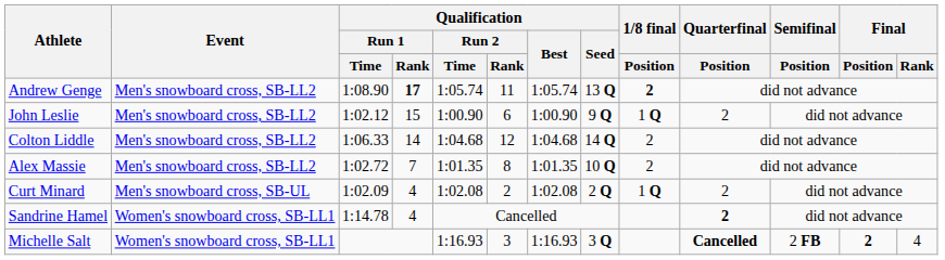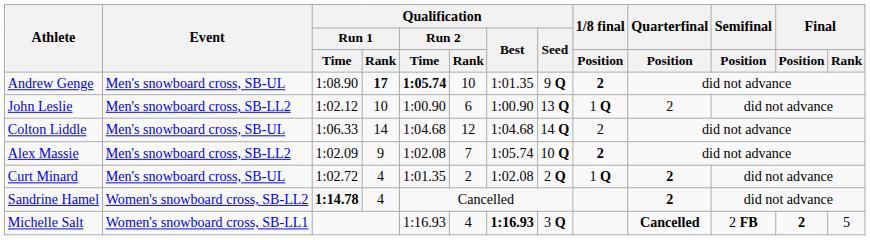Andrew Genge | Event: Men's snowboard cross, SB-LL2 -> Men's snowboard cross, SB-UL
Andrew Genge | Qualification / Run 2 / Time: normal -> bold
Andrew Genge | Qualification / Run 2 / Rank: 11 -> 10
Andrew Genge | Qualification / Best: 1:05.74 -> 1:01.35
Andrew Genge | Qualification / Seed: 13 Q -> 9 Q
John Leslie | Qualification / Run 1 / Rank: 15 -> 10
John Leslie | Qualification / Seed: 9 Q -> 13 Q
Colton Liddle | Event: Men's snowboard cross, SB-LL2 -> Men's snowboard cross, SB-UL
Alex Massie | Qualification / Run 1 / Time: 1:02.72 -> 1:02.09
Alex Massie | Qualification / Run 1 / Rank: 7 -> 9
Alex Massie | Qualification / Run 2 / Time: 1:01.35 -> 1:02.08
Alex Massie | Qualification / Run 2 / Rank: 8 -> 7
Alex Massie | Qualification / Best: 1:01.35 -> 1:05.74
Alex Massie | 1/8 final / Position: normal -> bold
Curt Minard | Qualification / Run 1 / Time: 1:02.09 -> 1:02.72
Curt Minard | Qualification / Run 2 / Time: 1:02.08 -> 1:01.35
Curt Minard | Quarterfinal / Position: normal -> bold
Sandrine Hamel | Event: Women's snowboard cross, SB-LL1 -> Women's snowboard cross, SB-LL2
Sandrine Hamel | Qualification / Run 1 / Time: normal -> bold
Michelle Salt | Qualification / Run 2 / Rank: 3 -> 4
Michelle Salt | Qualification / Best: normal -> bold
Michelle Salt | Final / Rank: 4 -> 5
